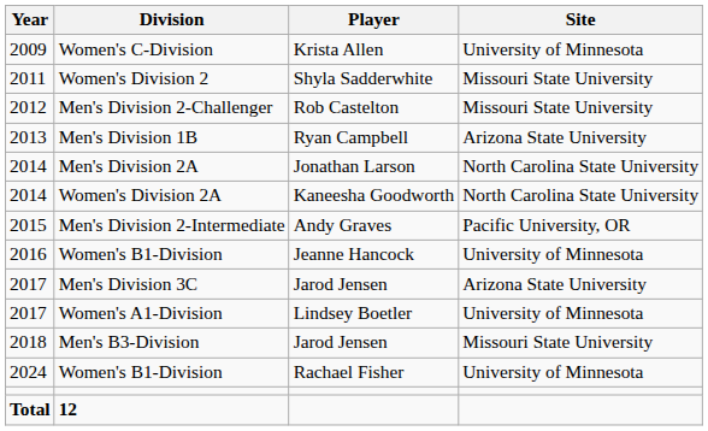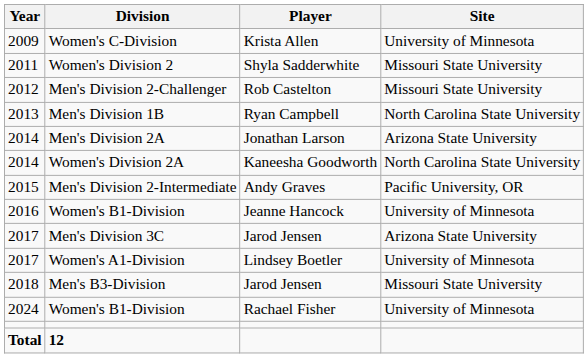Men's Division 1B | Site: Arizona State University -> North Carolina State University
Men's Division 2A | Site: North Carolina State University -> Arizona State University
